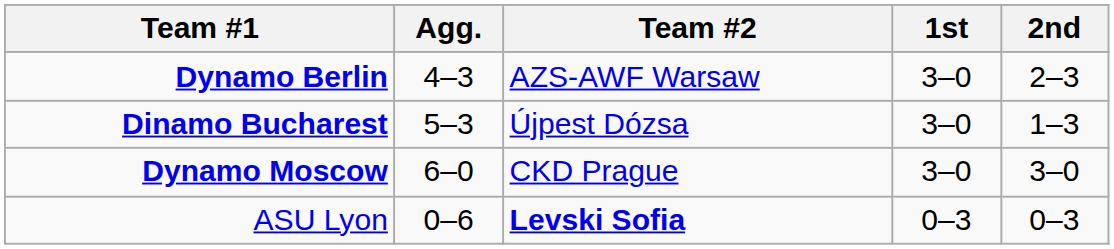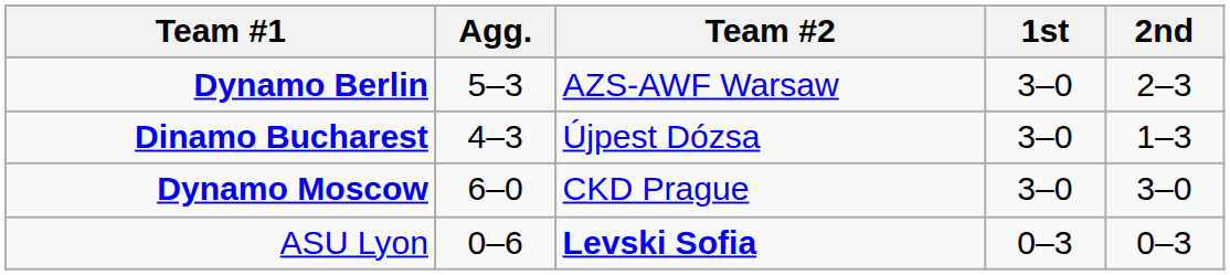Dynamo Berlin | Agg.: 4–3 -> 5–3
Dinamo Bucharest | Agg.: 5–3 -> 4–3
